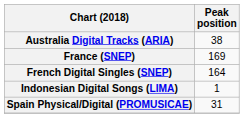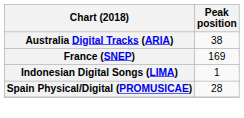- row: French Digital Singles (SNEP) | 164
Spain Physical/Digital (PROMUSICAE) | Peak position: 31 -> 28
